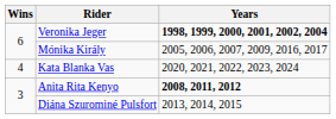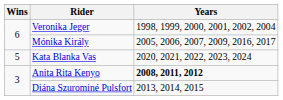Veronika Jeger | Years: bold -> normal
Kata Blanka Vas | Wins: 4 -> 5
